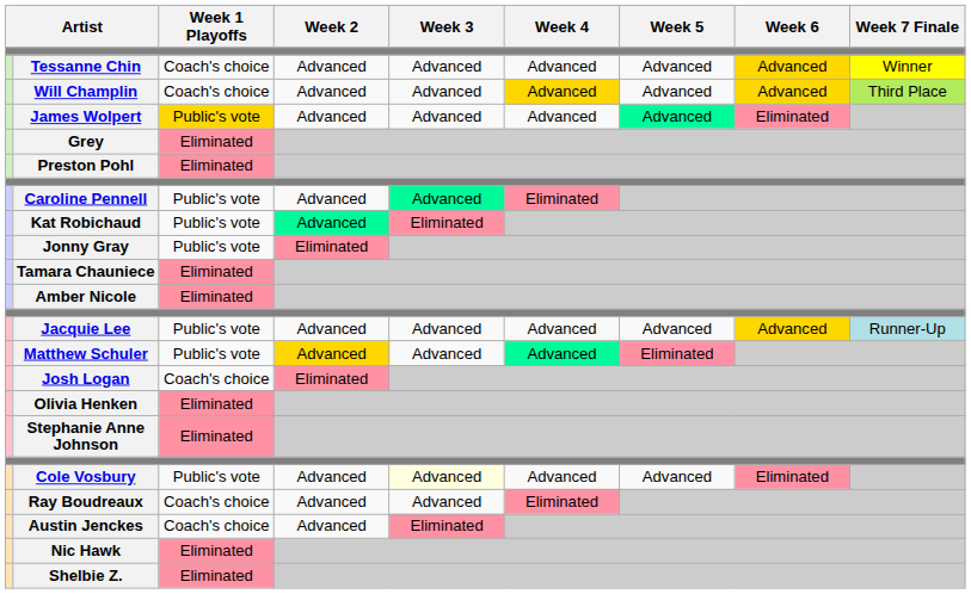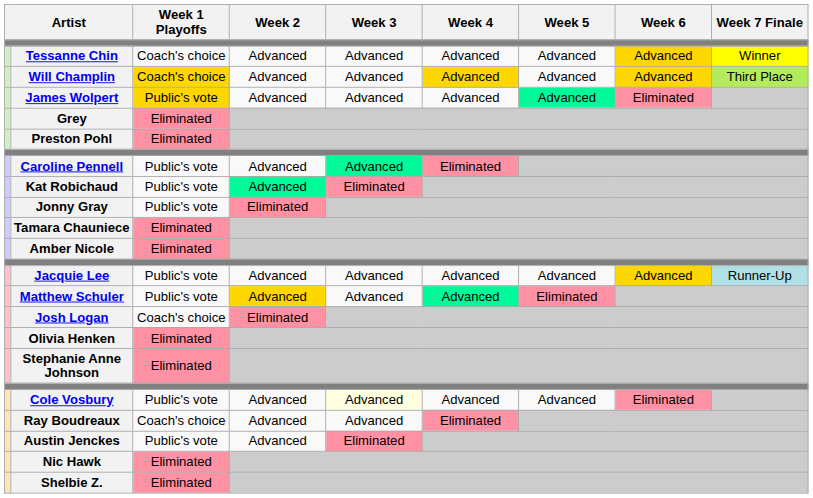Will Champlin | Week 1 Playoffs: no background -> gold background
Austin Jenckes | Week 1 Playoffs: Coach's choice -> Public's vote
